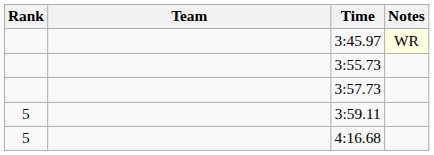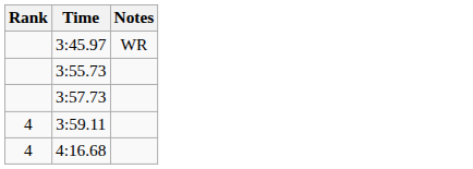- column: Team
3:45.97 | Notes: lightyellow background -> no background
3:59.11 | Rank: 5 -> 4
4:16.68 | Rank: 5 -> 4
